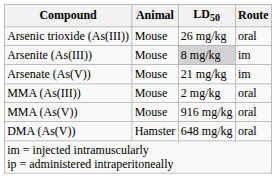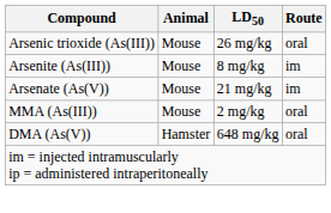Arsenite (As(III)) | LD50: lightgrey background -> no background
- row: MMA (As(V)) | Mouse | 916 mg/kg | oral
